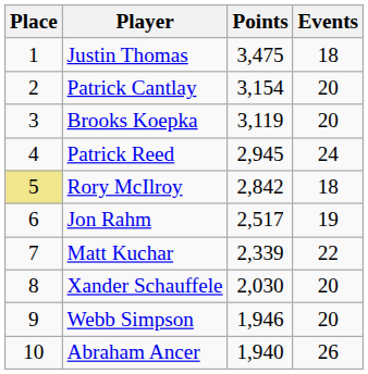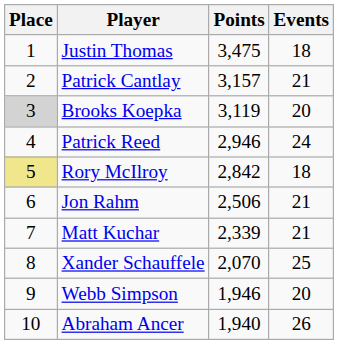Patrick Cantlay | Points: 3,154 -> 3,157
Patrick Cantlay | Events: 20 -> 21
Brooks Koepka | Place: no background -> lightgrey background
Patrick Reed | Points: 2,945 -> 2,946
Jon Rahm | Points: 2,517 -> 2,506
Jon Rahm | Events: 19 -> 21
Matt Kuchar | Events: 22 -> 21
Xander Schauffele | Points: 2,030 -> 2,070
Xander Schauffele | Events: 20 -> 25
